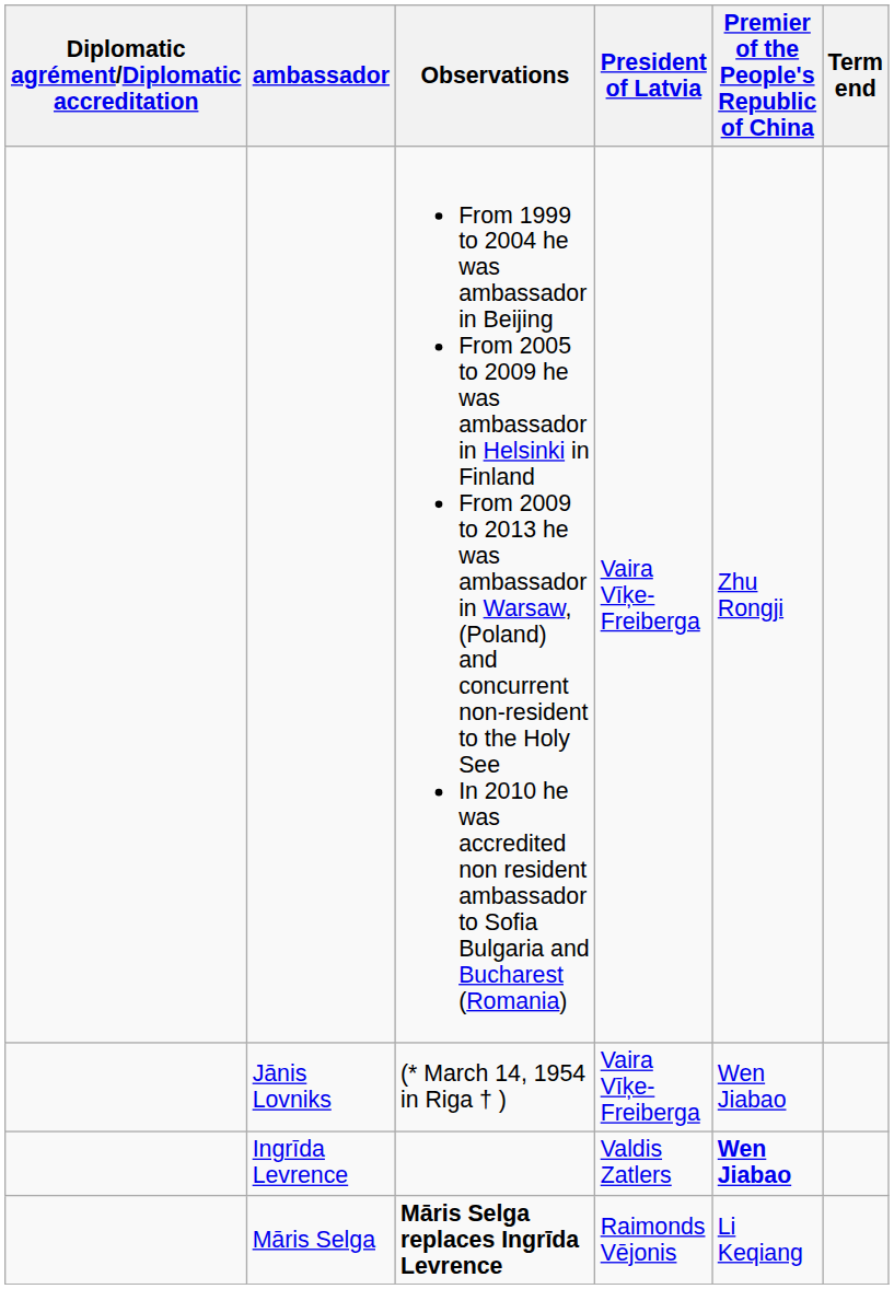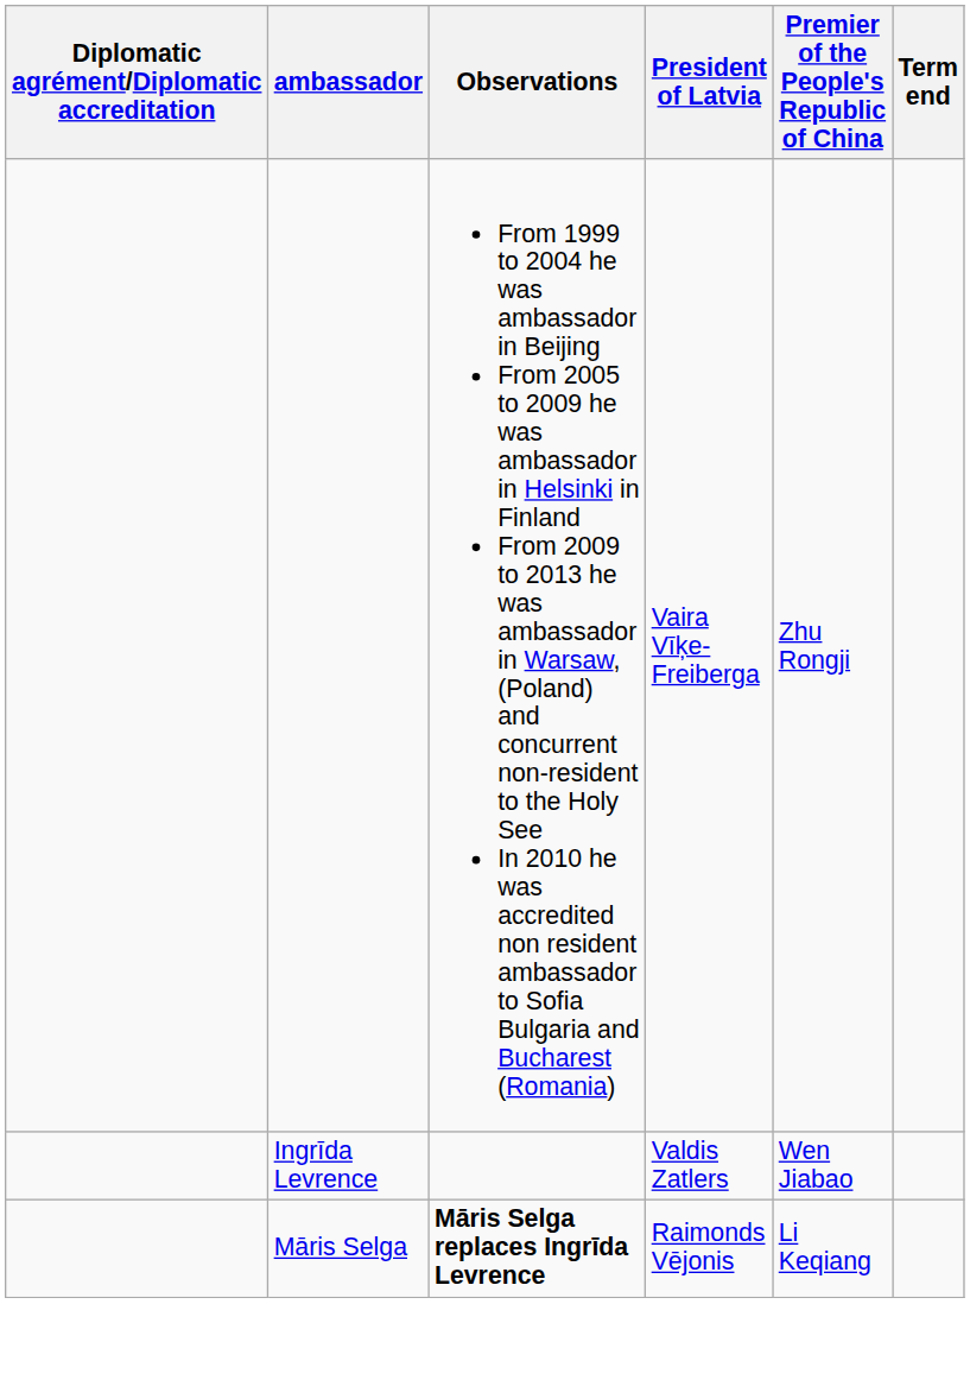- row: Jānis Lovniks | (* March 14, 1954 in Riga † ) | Vaira Vīķe-Freiberga | Wen Jiabao
Ingrīda Levrence | Premier of the People's Republic of China: bold -> normal
